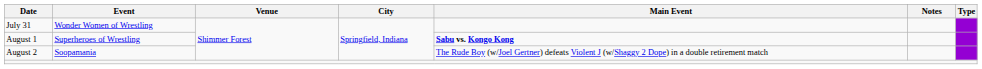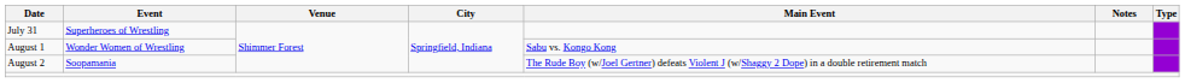July 31 | Event: Wonder Women of Wrestling -> Superheroes of Wrestling
August 1 | Event: Superheroes of Wrestling -> Wonder Women of Wrestling
August 1 | Main Event: bold -> normal
